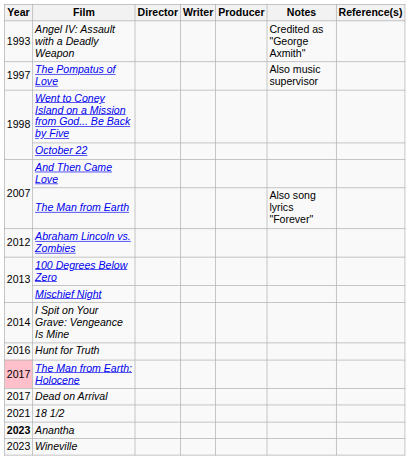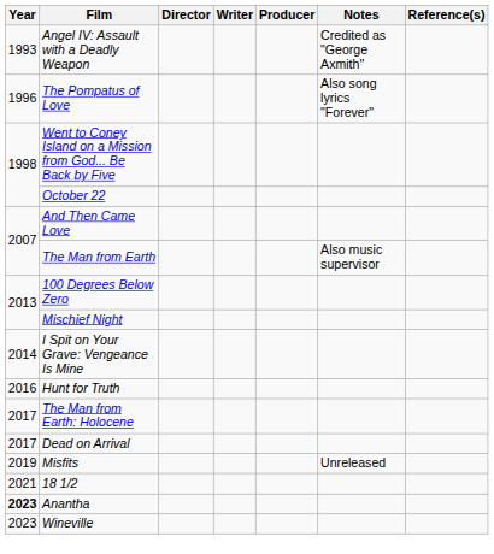The Pompatus of Love | Year: 1997 -> 1996
The Pompatus of Love | Notes: Also music supervisor -> Also song lyrics "Forever"
The Man from Earth | Notes: Also song lyrics "Forever" -> Also music supervisor
- row: 2012 | Abraham Lincoln vs. Zombies
The Man from Earth: Holocene | Year: pink background -> no background
+ row: 2019 | Misfits | Unreleased
